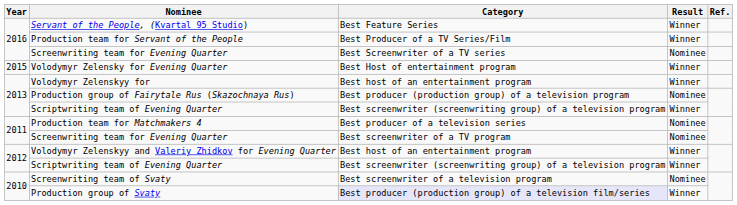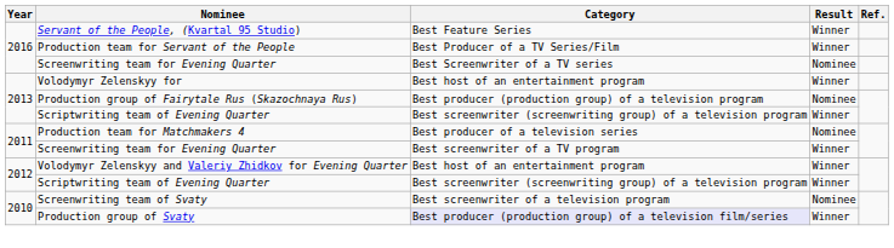- row: 2015 | Volodymyr Zelensky for Evening Quarter | Best Host of entertainment program | Winner
2011 / Screenwriting team for Evening Quarter | Result: Nominee -> Winner
